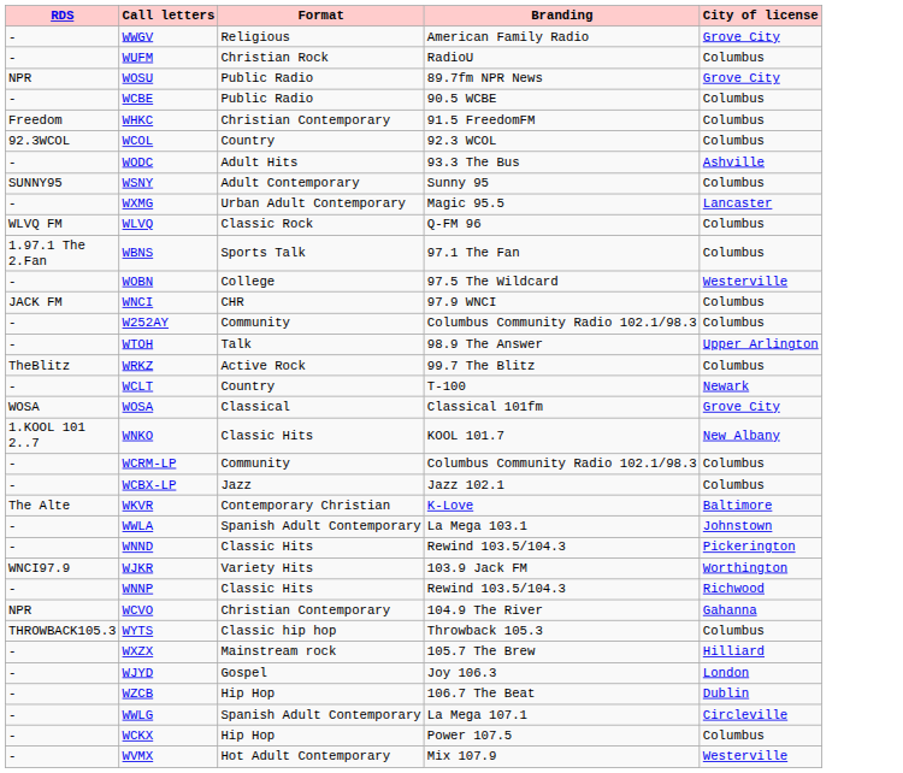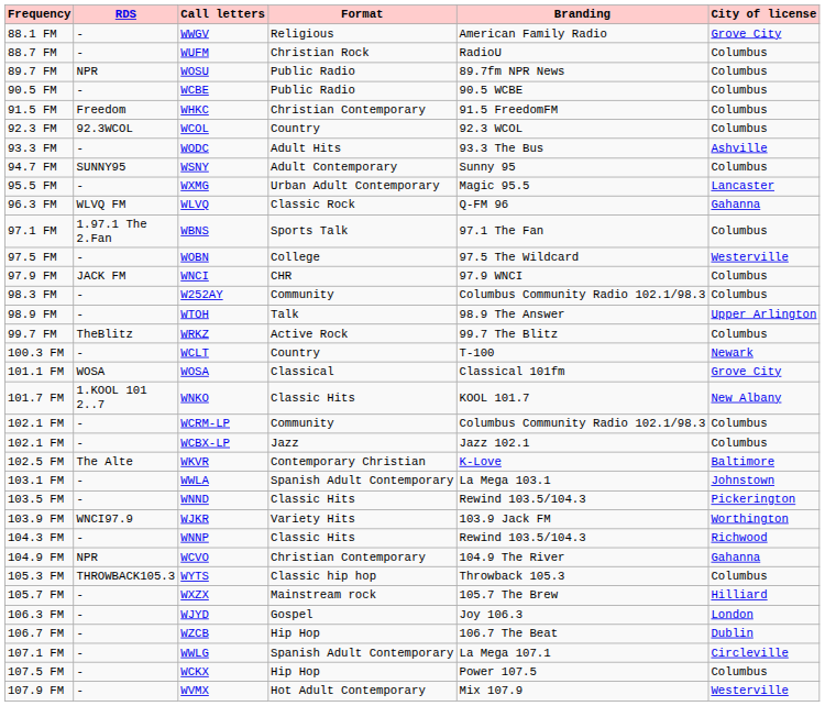+ column: Frequency | 88.1 FM | 88.7 FM | 89.7 FM | 90.5 FM | 91.5 FM | 92.3 FM | 93.3 FM | 94.7 FM | 95.5 FM | 96.3 FM | 97.1 FM | 97.5 FM | 97.9 FM | 98.3 FM | 98.9 FM | 99.7 FM | 100.3 FM | 101.1 FM | 101.7 FM | 102.1 FM | 102.1 FM | 102.5 FM | 103.1 FM | 103.5 FM | 103.9 FM | 104.3 FM | 104.9 FM | 105.3 FM | 105.7 FM | 106.3 FM | 106.7 FM | 107.1 FM | 107.5 FM | 107.9 FM
WOSU | City of license: Grove City -> Columbus
WLVQ | City of license: Columbus -> Gahanna
